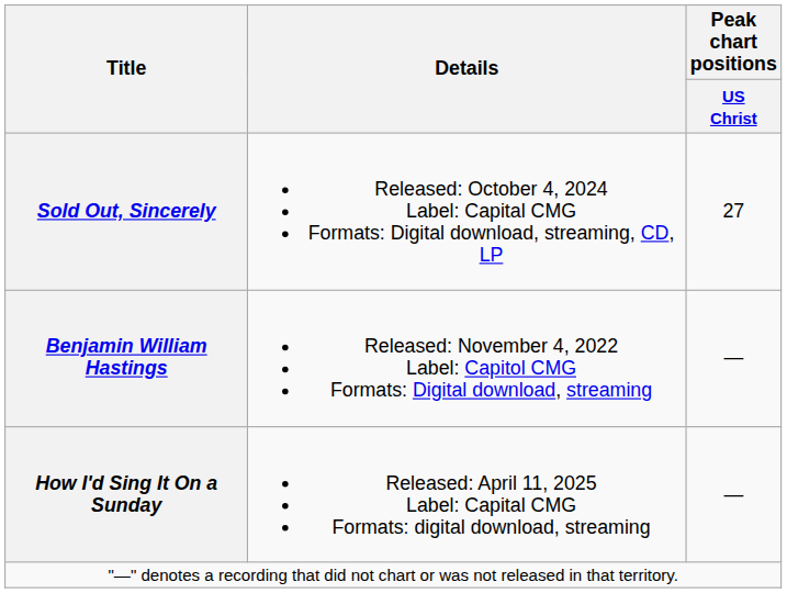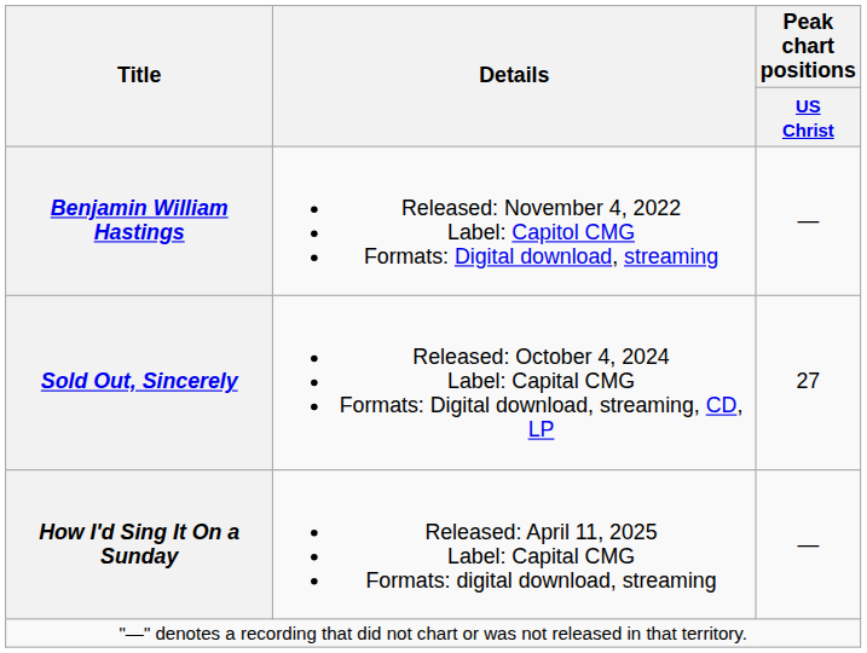rows swapped: Benjamin William Hastings <-> Sold Out, Sincerely
